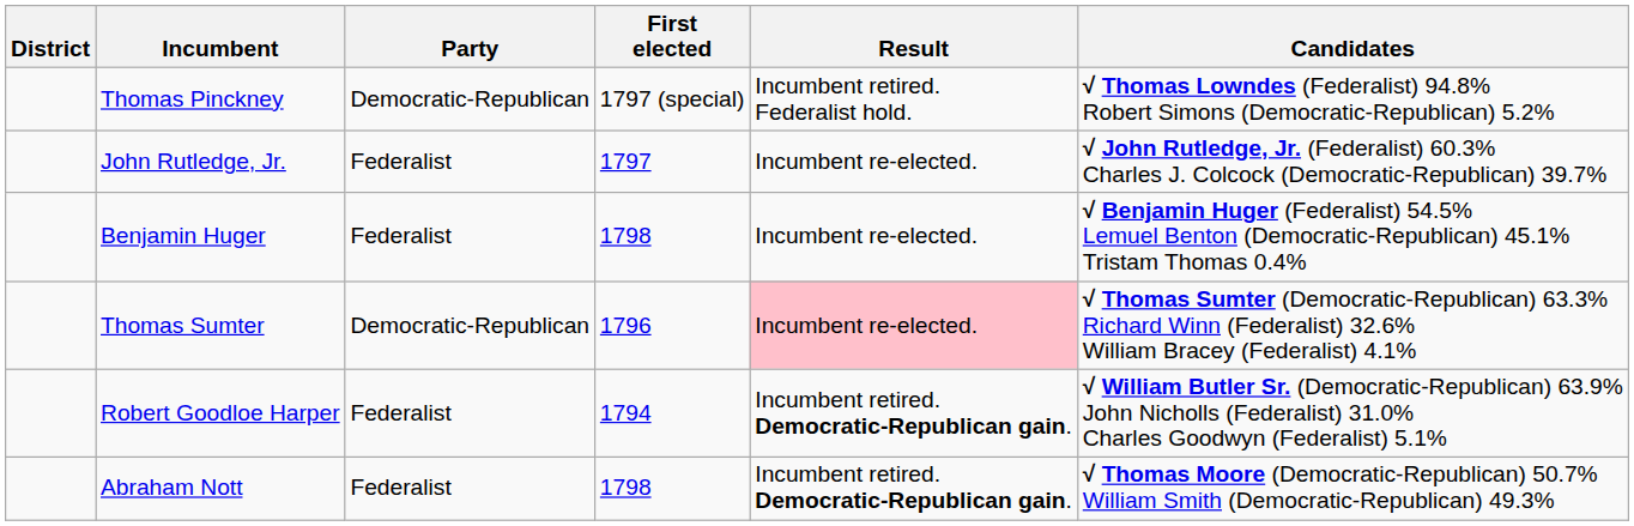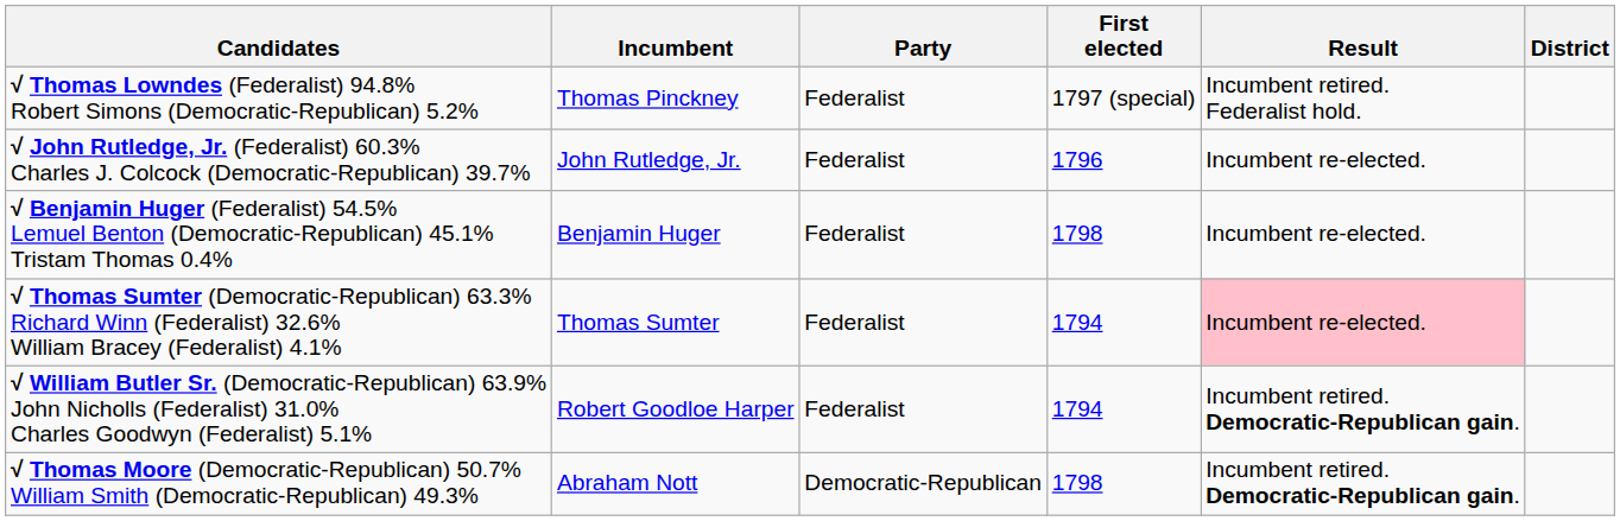columns swapped: District <-> Candidates
Thomas Pinckney | Party: Democratic-Republican -> Federalist
John Rutledge, Jr. | First elected: 1797 -> 1796
Thomas Sumter | Party: Democratic-Republican -> Federalist
Thomas Sumter | First elected: 1796 -> 1794
Abraham Nott | Party: Federalist -> Democratic-Republican
